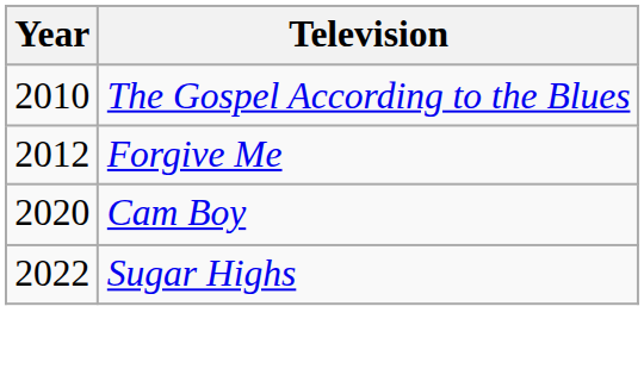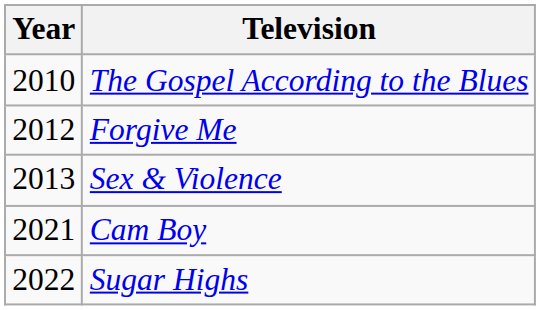+ row: 2013 | Sex & Violence
Cam Boy | Year: 2020 -> 2021
